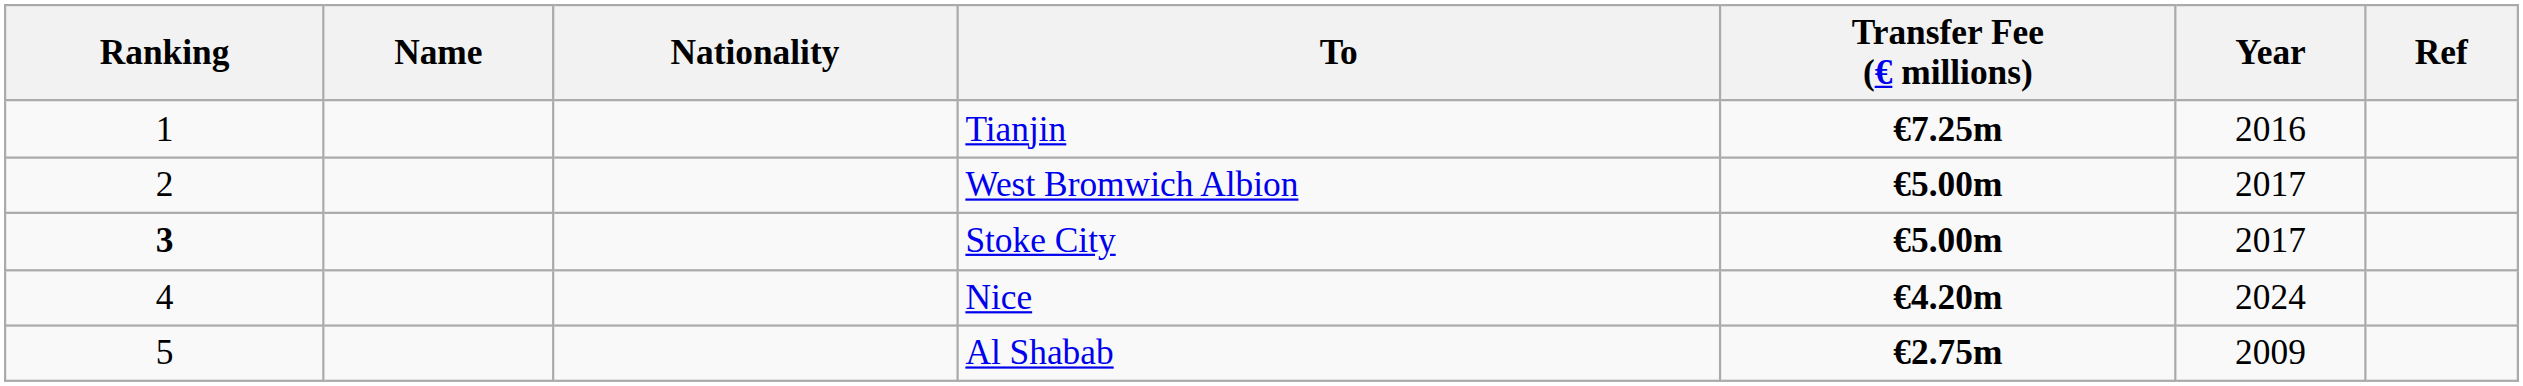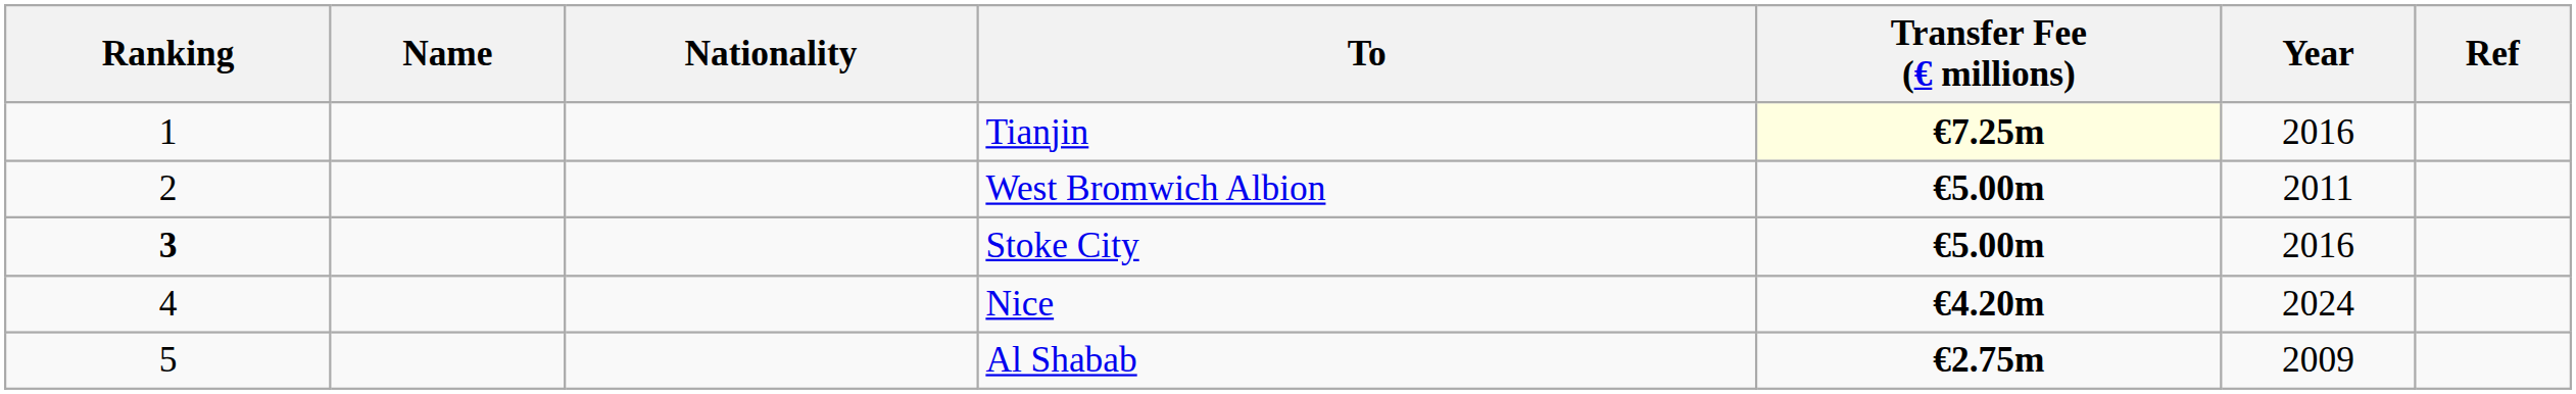Tianjin | Transfer Fee (€ millions): no background -> lightyellow background
West Bromwich Albion | Year: 2017 -> 2011
Stoke City | Year: 2017 -> 2016
